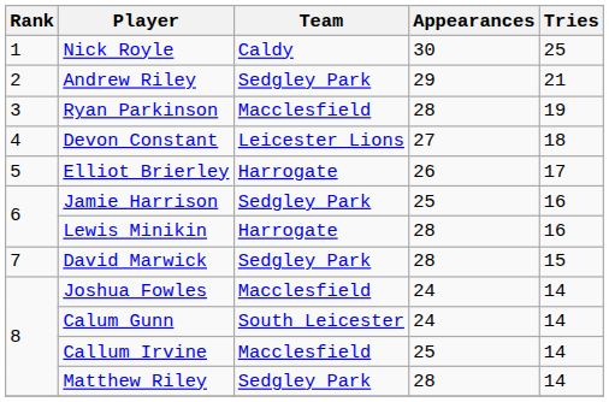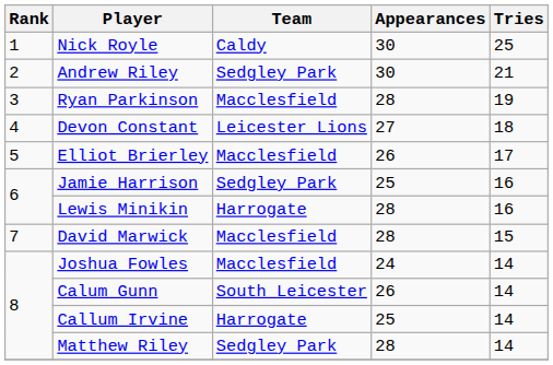Andrew Riley | Appearances: 29 -> 30
Elliot Brierley | Team: Harrogate -> Macclesfield
David Marwick | Team: Sedgley Park -> Macclesfield
Calum Gunn | Appearances: 24 -> 26
Callum Irvine | Team: Macclesfield -> Harrogate
